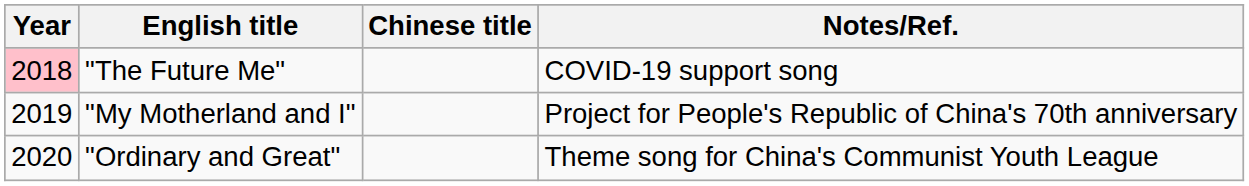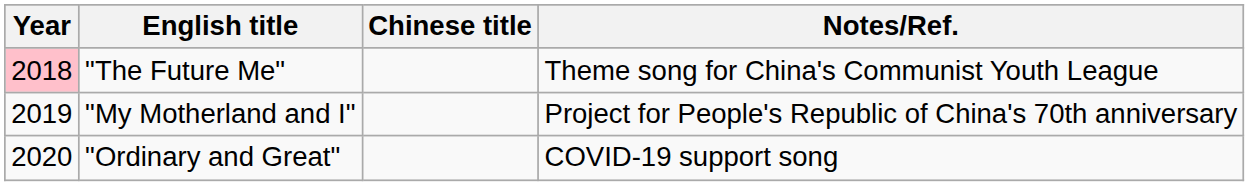"The Future Me" | Notes/Ref.: COVID-19 support song -> Theme song for China's Communist Youth League
"Ordinary and Great" | Notes/Ref.: Theme song for China's Communist Youth League -> COVID-19 support song
